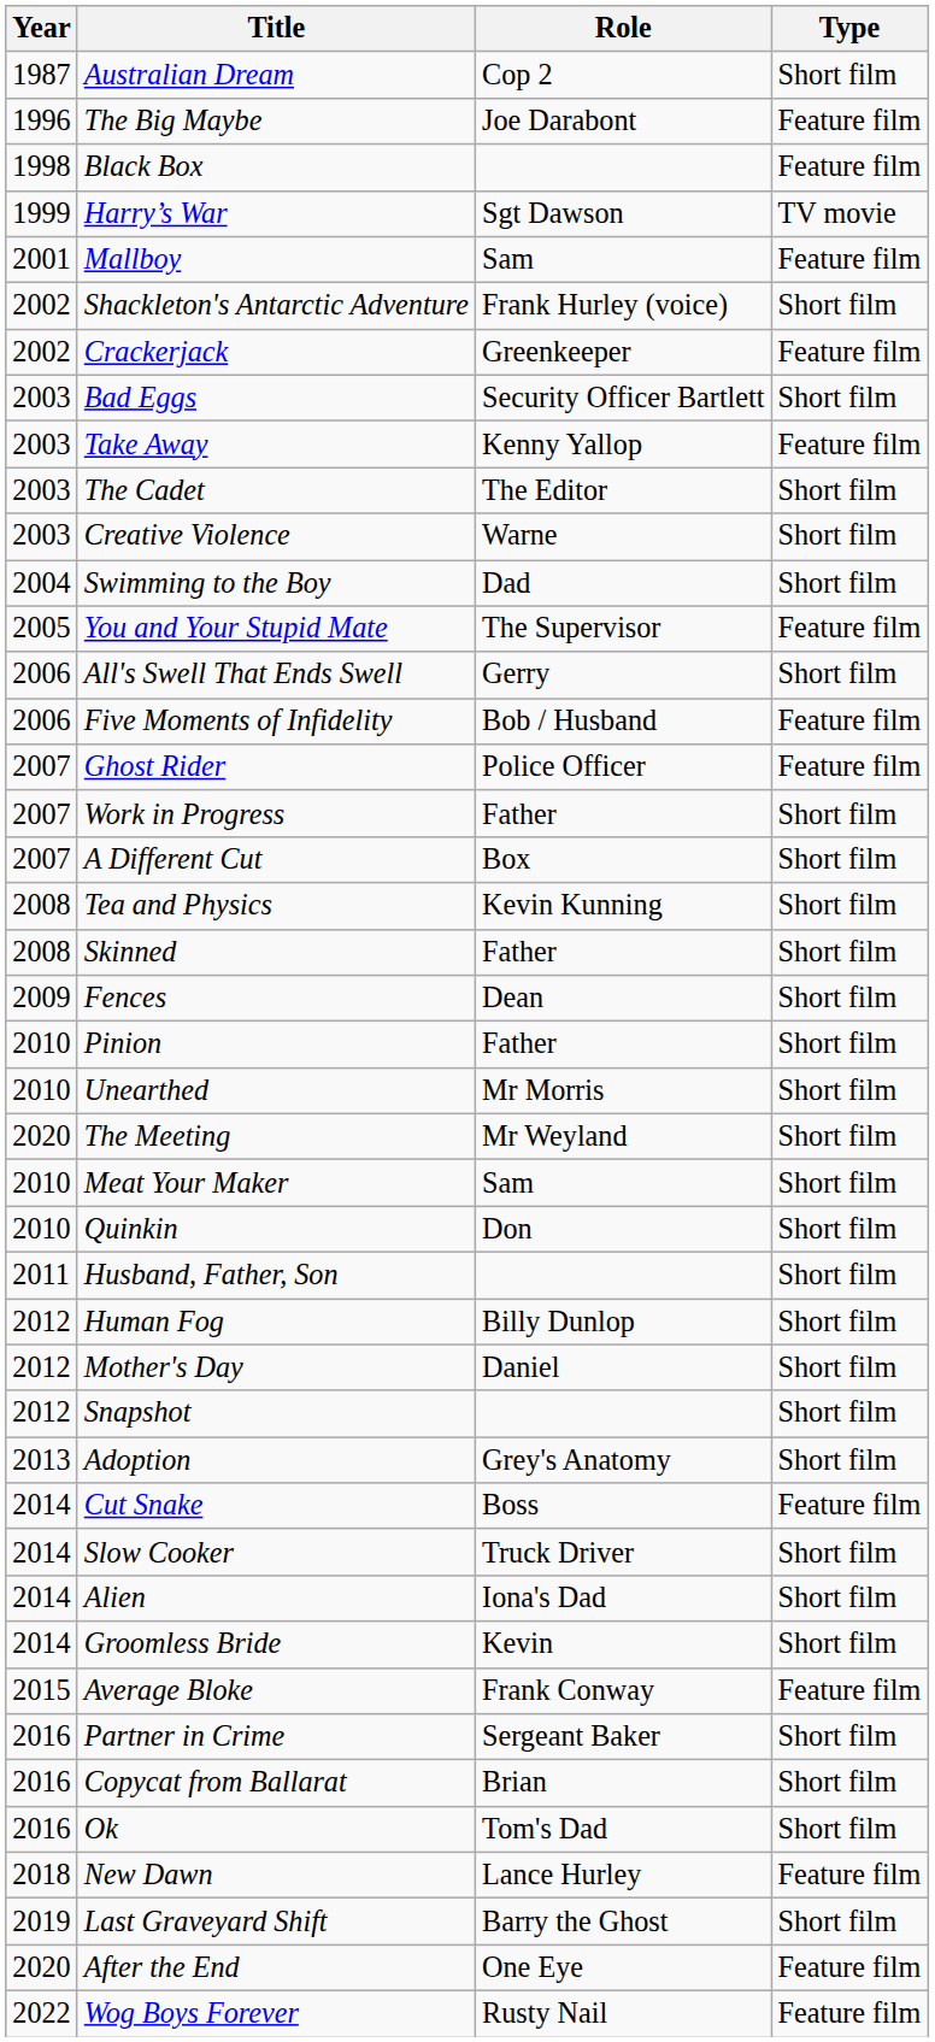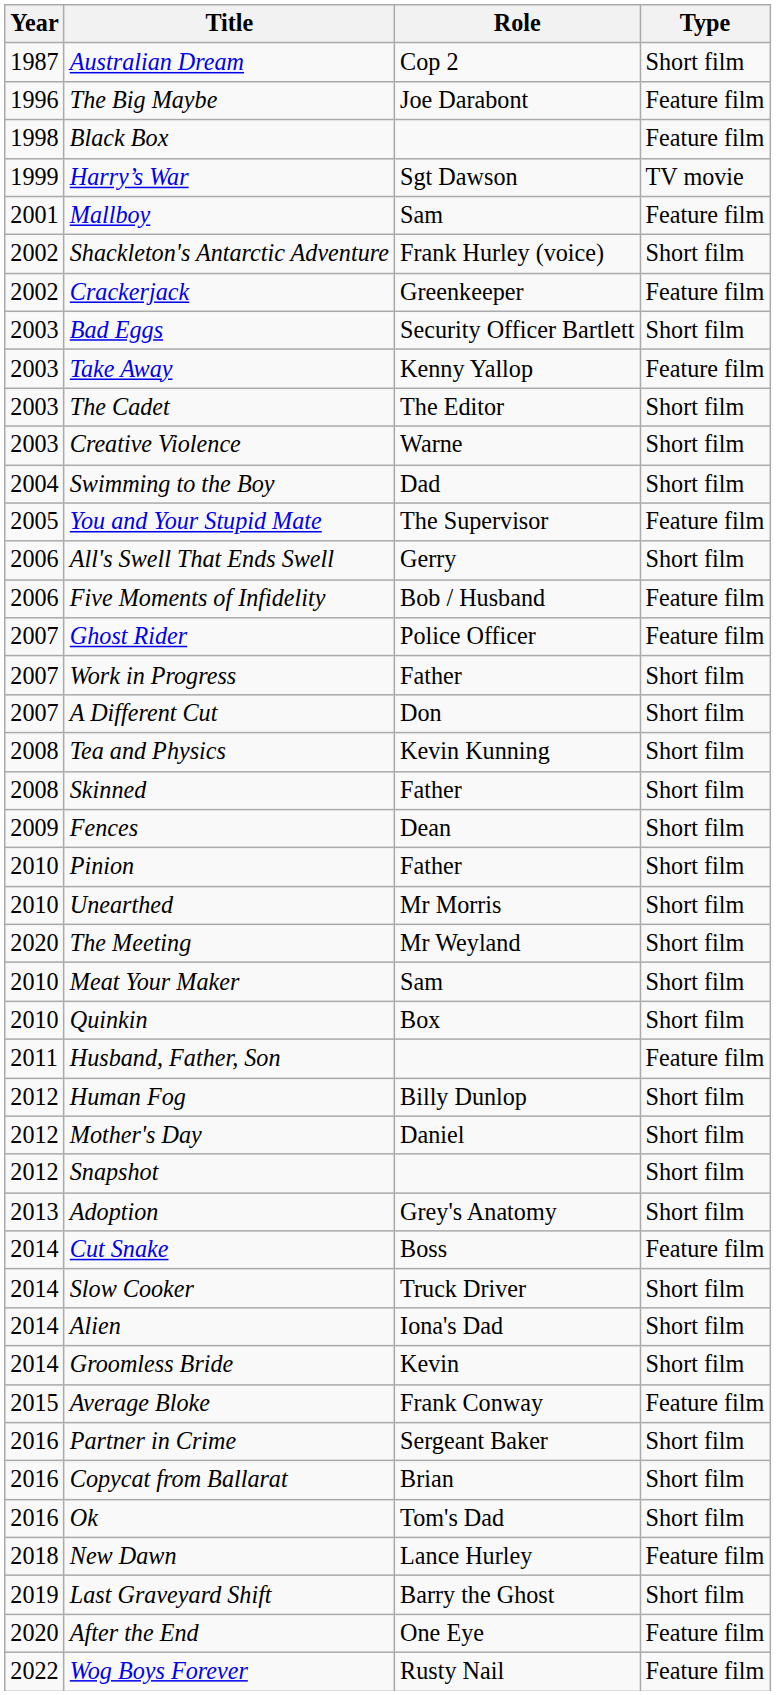A Different Cut | Role: Box -> Don
Quinkin | Role: Don -> Box
Husband, Father, Son | Type: Short film -> Feature film
